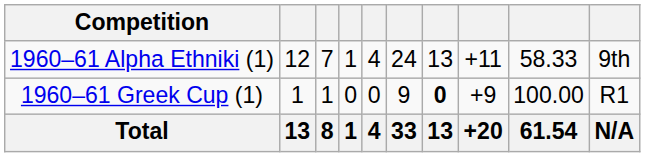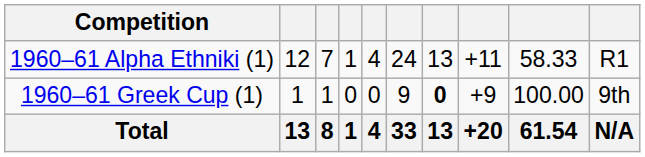1960–61 Alpha Ethniki (1) | column 10: 9th -> R1
1960–61 Greek Cup (1) | column 10: R1 -> 9th
